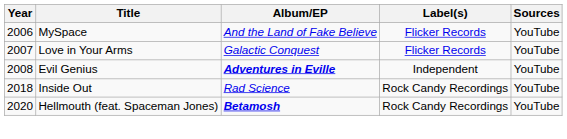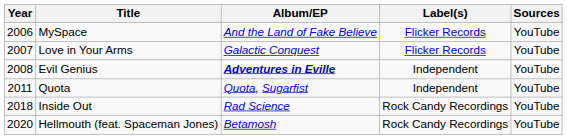+ row: 2011 | Quota | Quota, Sugarfist | Independent | YouTube
Hellmouth (feat. Spaceman Jones) | Album/EP: bold -> normal
